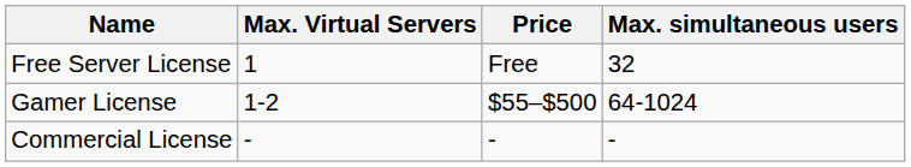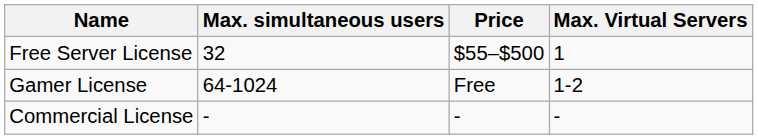columns swapped: Max. simultaneous users <-> Max. Virtual Servers
Free Server License | Price: Free -> $55–$500
Gamer License | Price: $55–$500 -> Free
